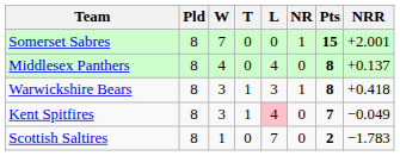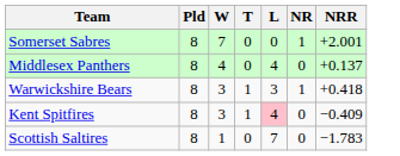- column: Pts | 15 | 8 | 8 | 7 | 2
Kent Spitfires | NRR: −0.049 -> −0.409
